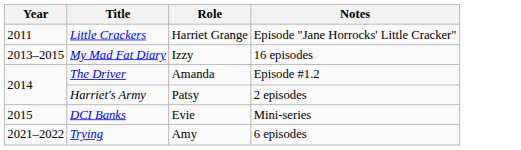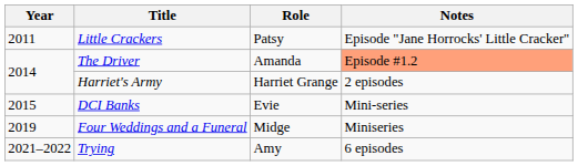Little Crackers | Role: Harriet Grange -> Patsy
- row: 2013–2015 | My Mad Fat Diary | Izzy | 16 episodes
The Driver | Notes: no background -> lightsalmon background
Harriet's Army | Role: Patsy -> Harriet Grange
+ row: 2019 | Four Weddings and a Funeral | Midge | Miniseries
